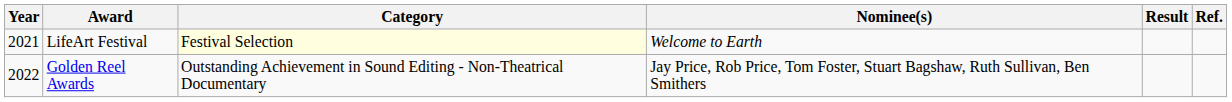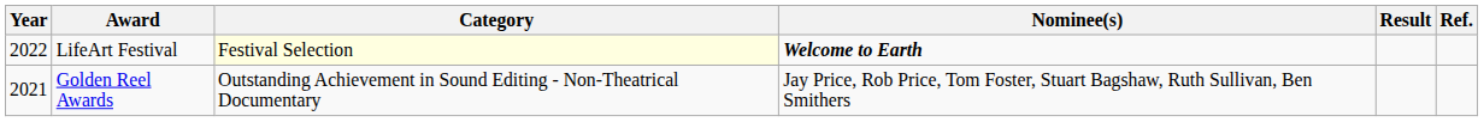LifeArt Festival | Year: 2021 -> 2022
LifeArt Festival | Nominee(s): normal -> bold
Golden Reel Awards | Year: 2022 -> 2021
